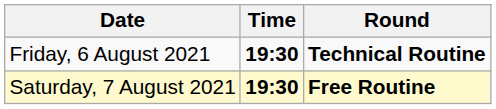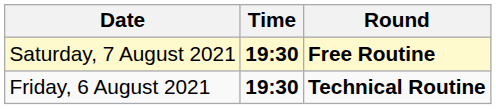rows swapped: Friday, 6 August 2021 <-> Saturday, 7 August 2021
